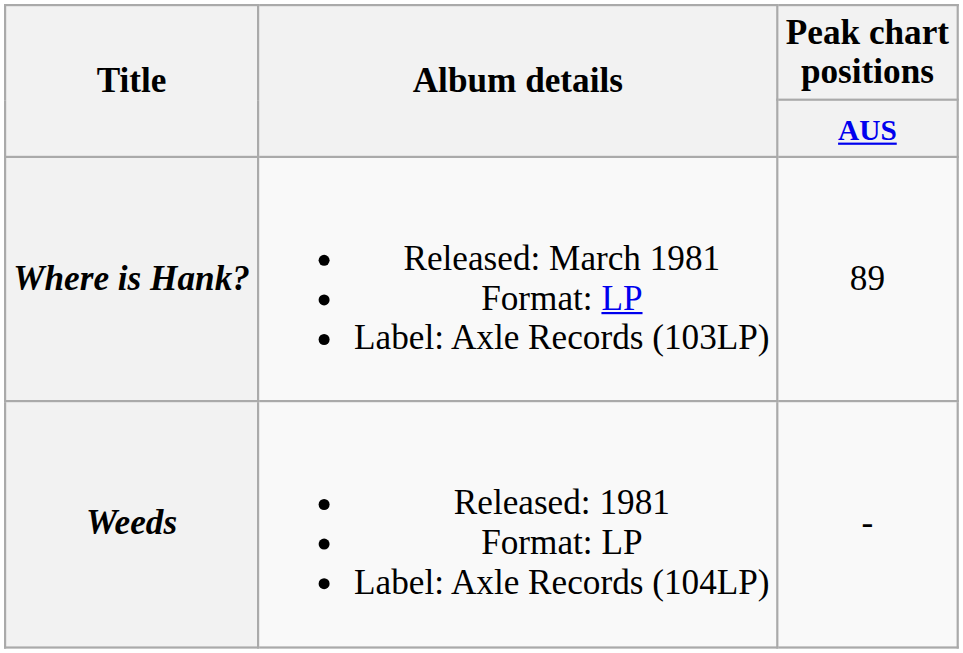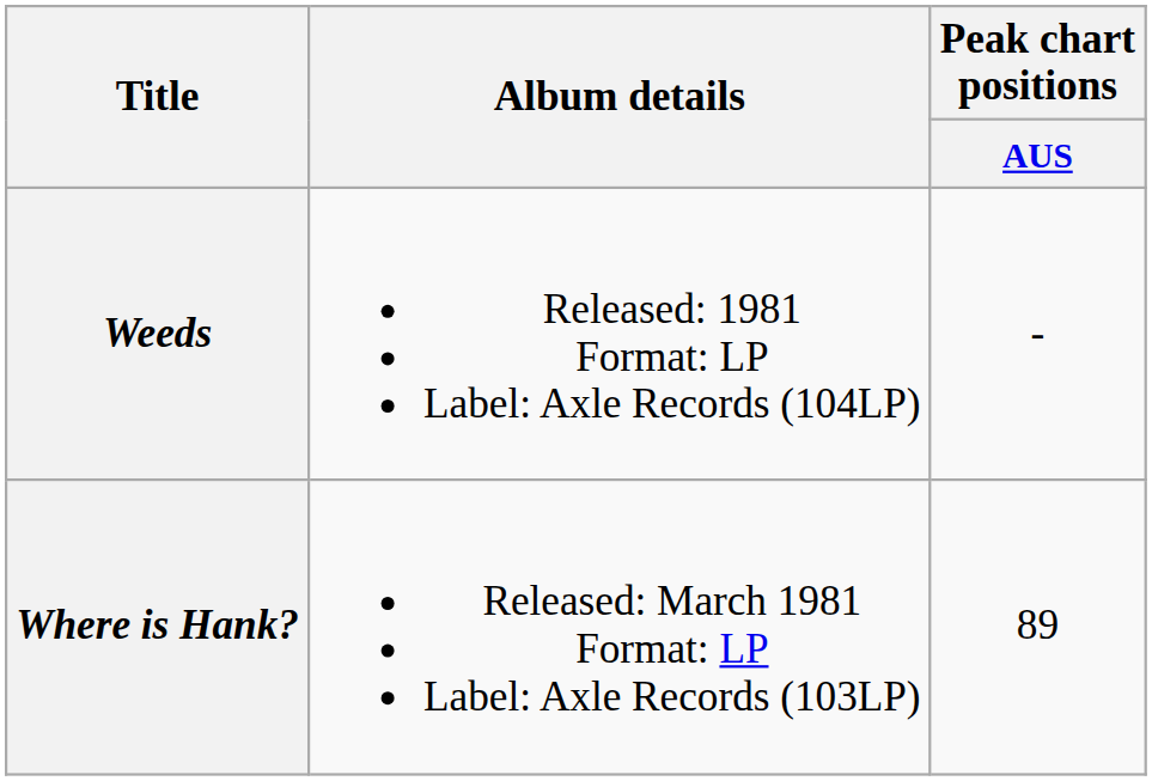rows swapped: Where is Hank? <-> Weeds
